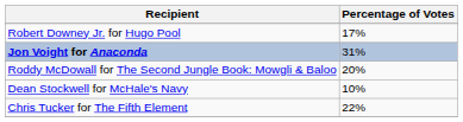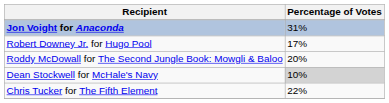rows swapped: Jon Voight for Anaconda <-> Robert Downey Jr. for Hugo Pool
Dean Stockwell for McHale's Navy | Percentage of Votes: no background -> lightgrey background
